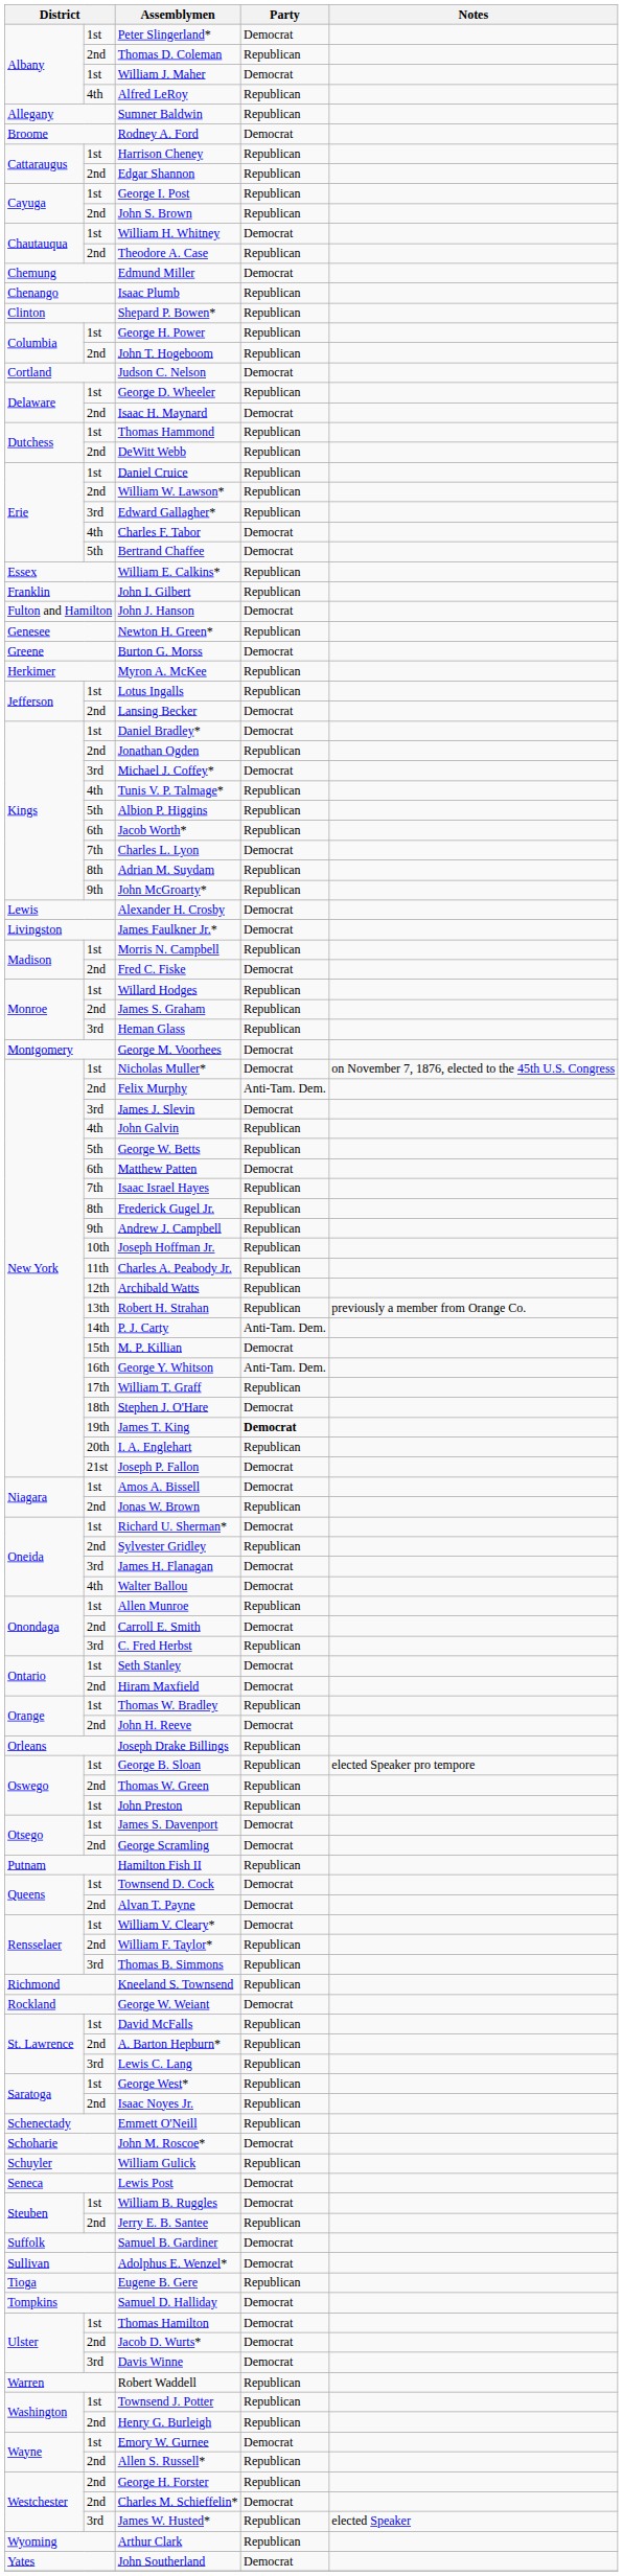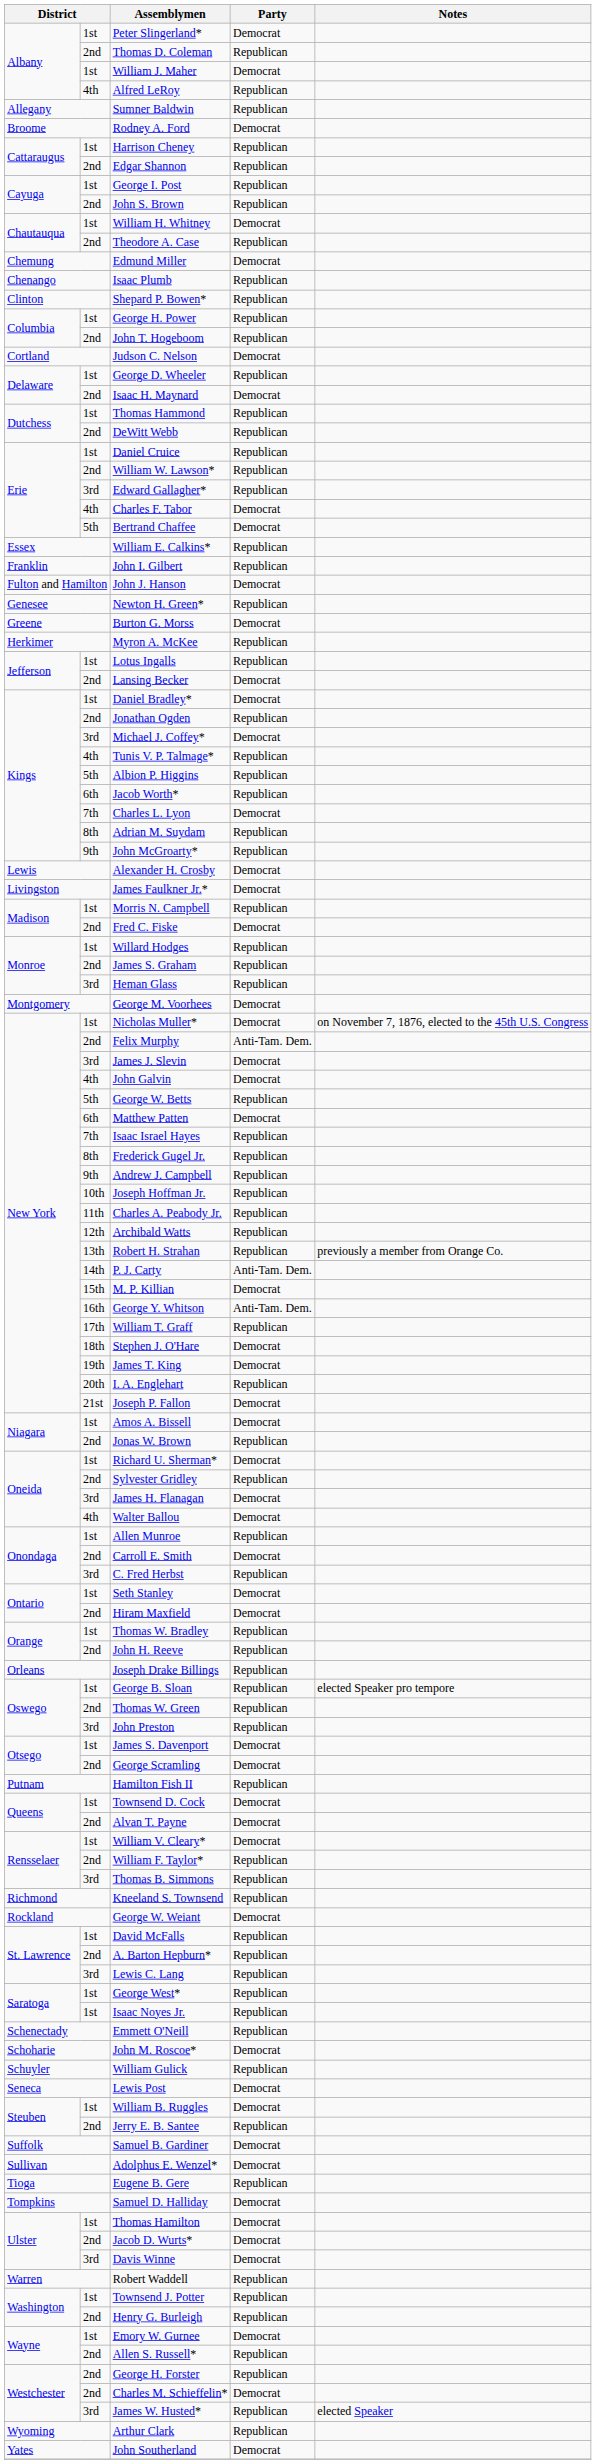John Galvin | Party: Republican -> Democrat
James T. King | Party: bold -> normal
John H. Reeve | Party: Democrat -> Republican
John Preston | column 2: 1st -> 3rd
Isaac Noyes Jr. | column 2: 2nd -> 1st
